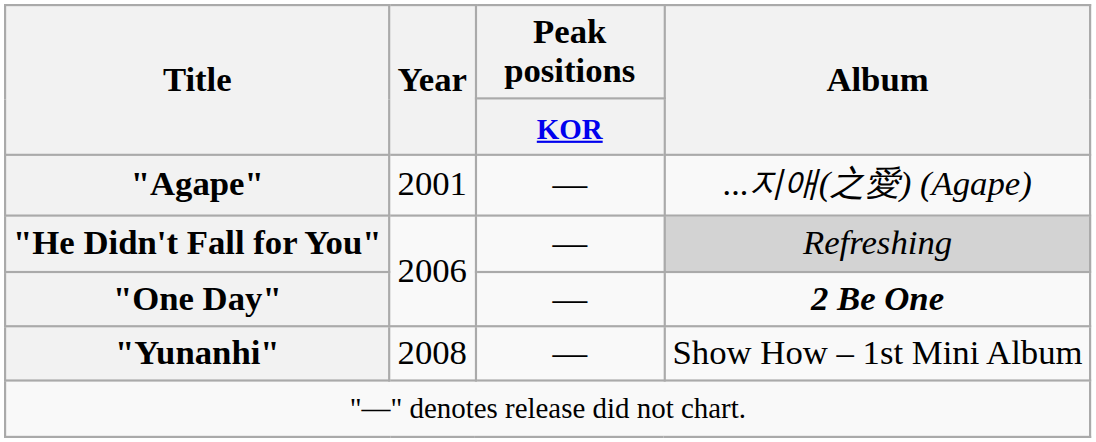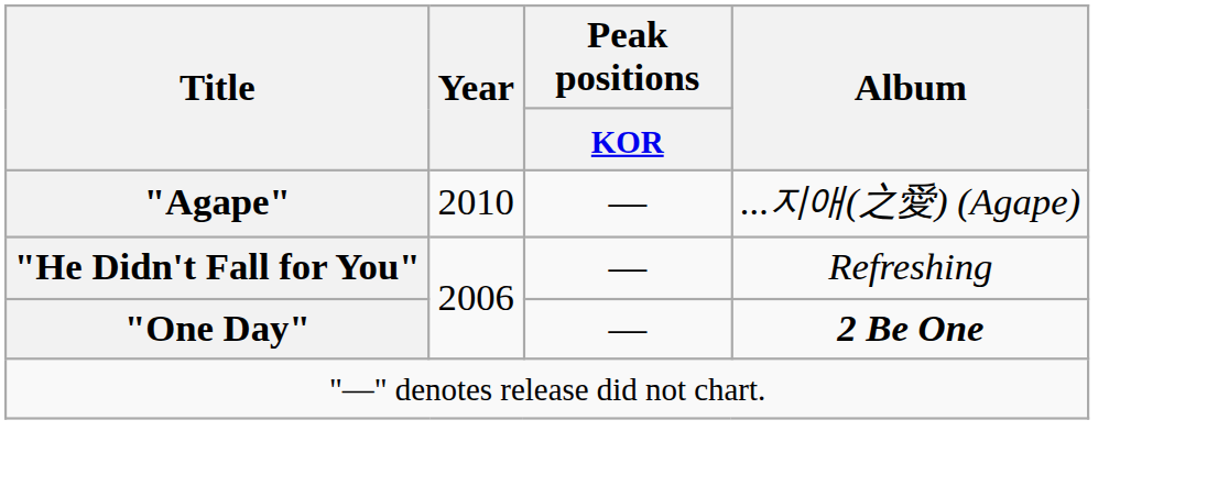"Agape" | Year: 2001 -> 2010
"He Didn't Fall for You" | Album: lightgrey background -> no background
- row: "Yunanhi" | 2008 | — | Show How – 1st Mini Album
